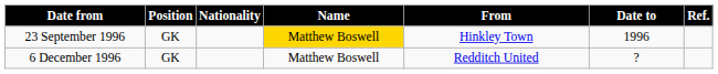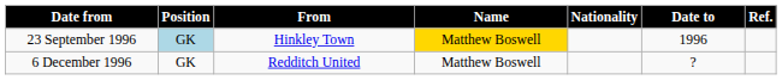columns swapped: Nationality <-> From
23 September 1996 | Position: no background -> lightblue background
